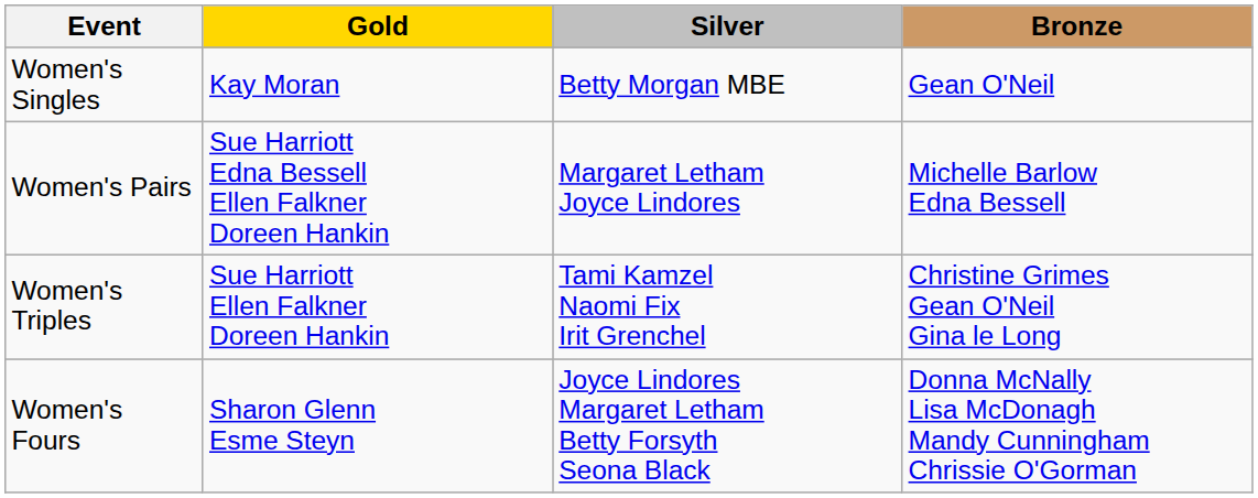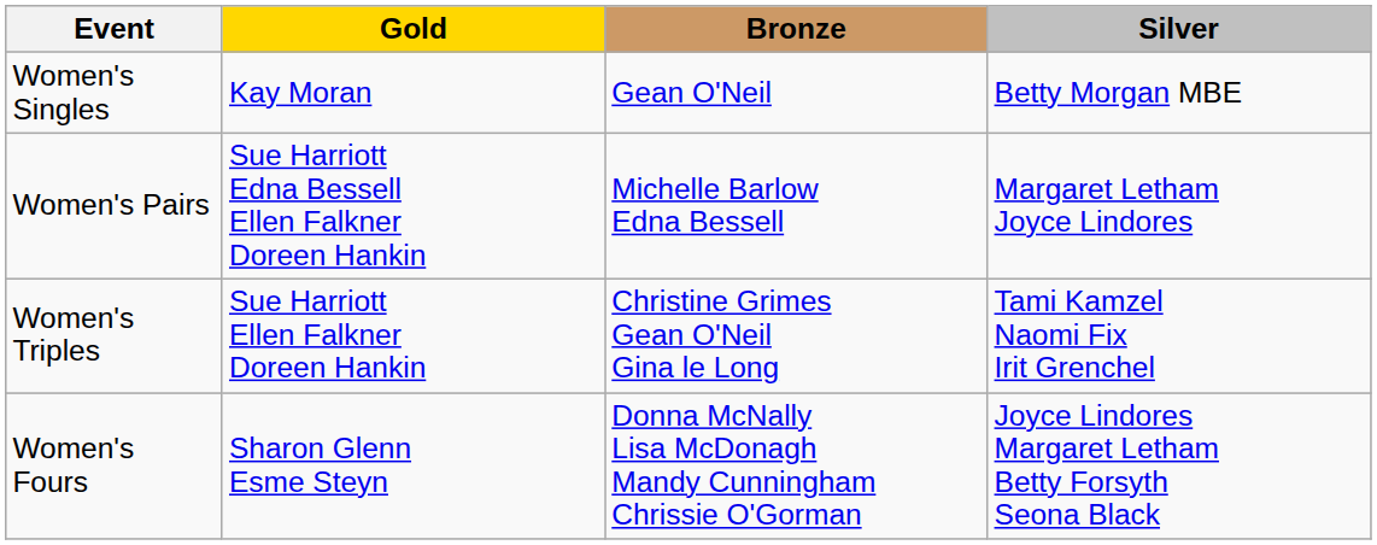columns swapped: Silver <-> Bronze
